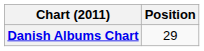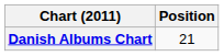Danish Albums Chart | Position: 29 -> 21
